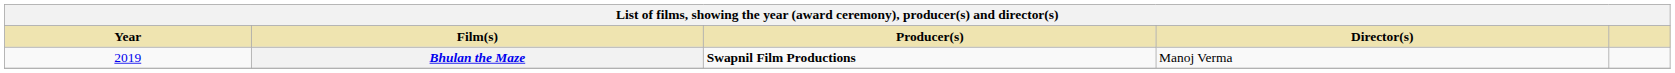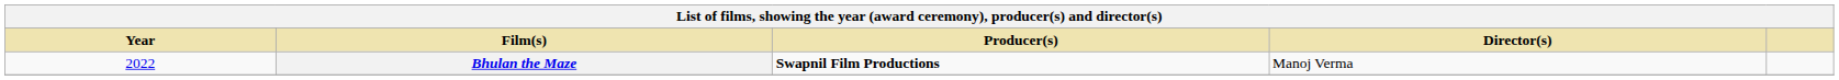Bhulan the Maze | Year: 2019 -> 2022
